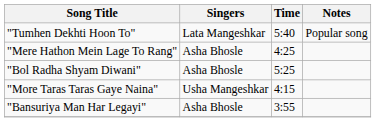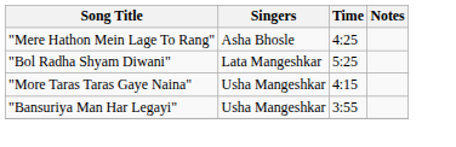- row: "Tumhen Dekhti Hoon To" | Lata Mangeshkar | 5:40 | Popular song
"Bol Radha Shyam Diwani" | Singers: Asha Bhosle -> Lata Mangeshkar
"Bansuriya Man Har Legayi" | Singers: Asha Bhosle -> Usha Mangeshkar
